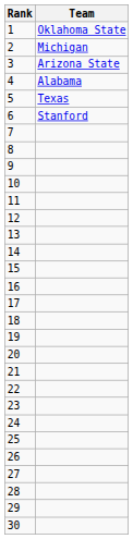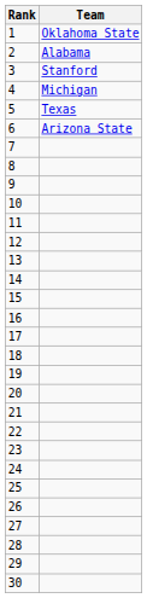2 | Team: Michigan -> Alabama
3 | Team: Arizona State -> Stanford
4 | Team: Alabama -> Michigan
6 | Team: Stanford -> Arizona State
